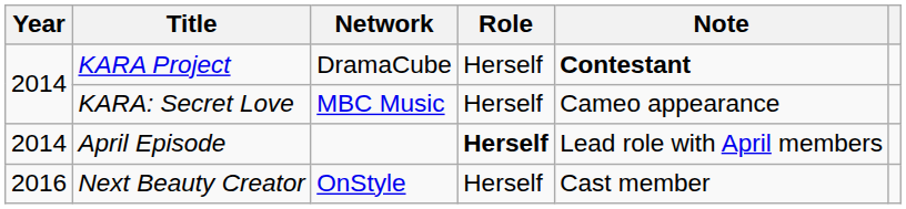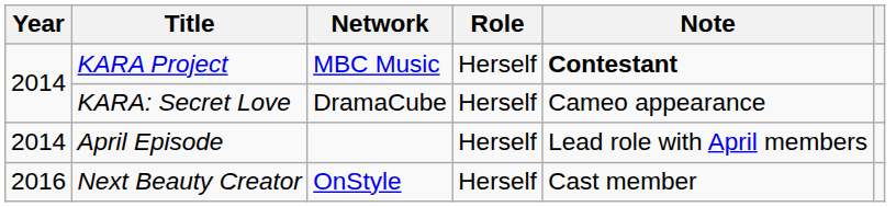KARA Project | Network: DramaCube -> MBC Music
KARA: Secret Love | Network: MBC Music -> DramaCube
April Episode | Role: bold -> normal
